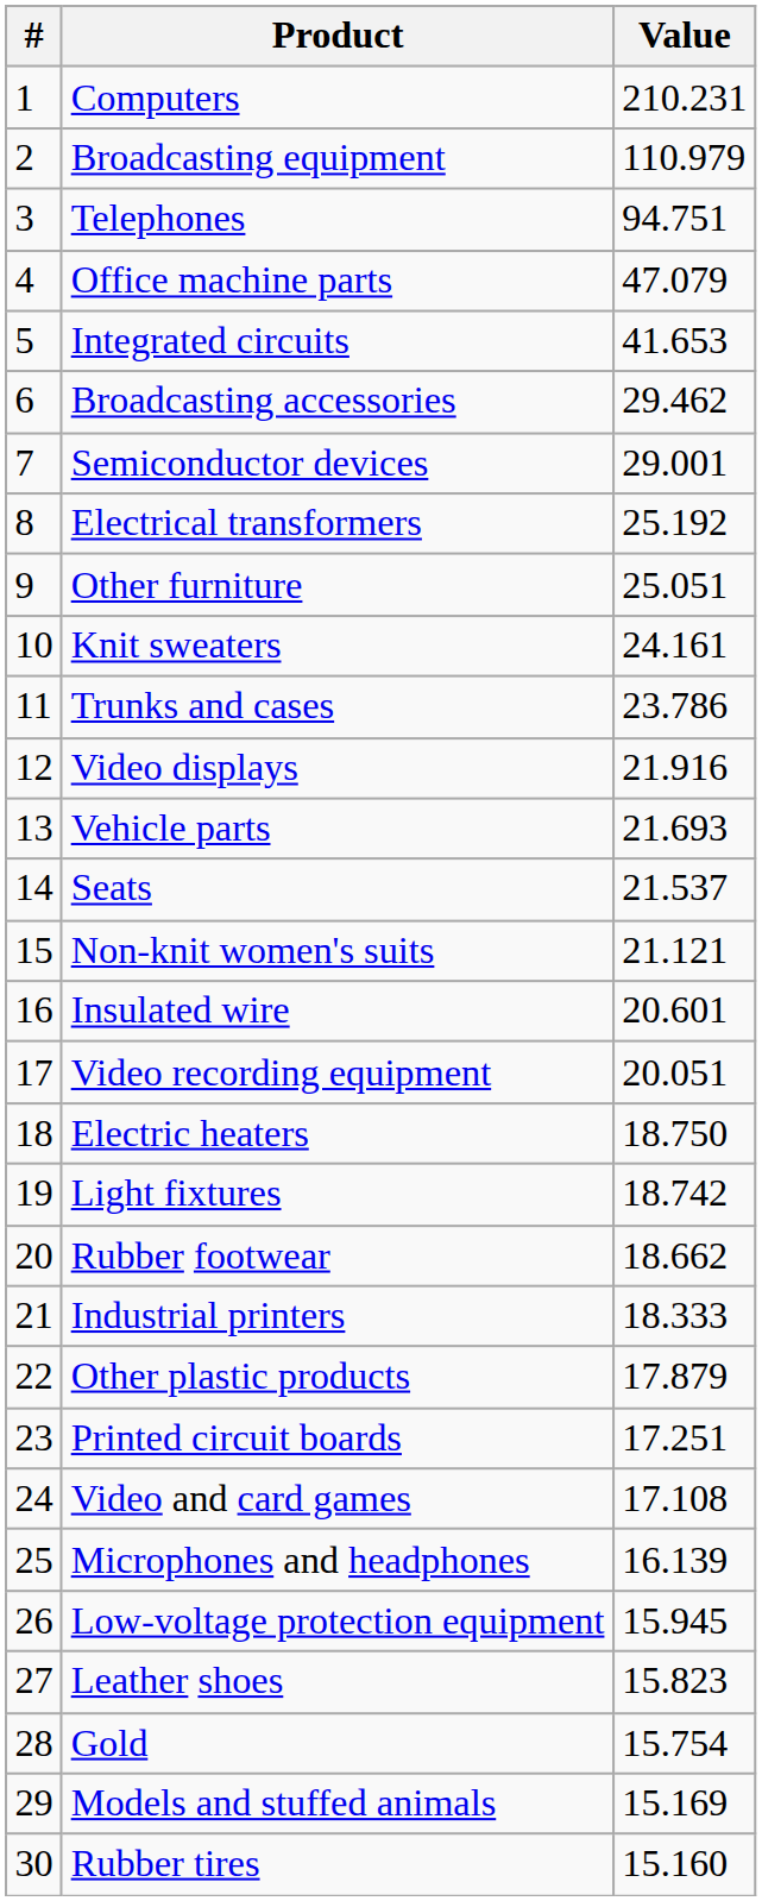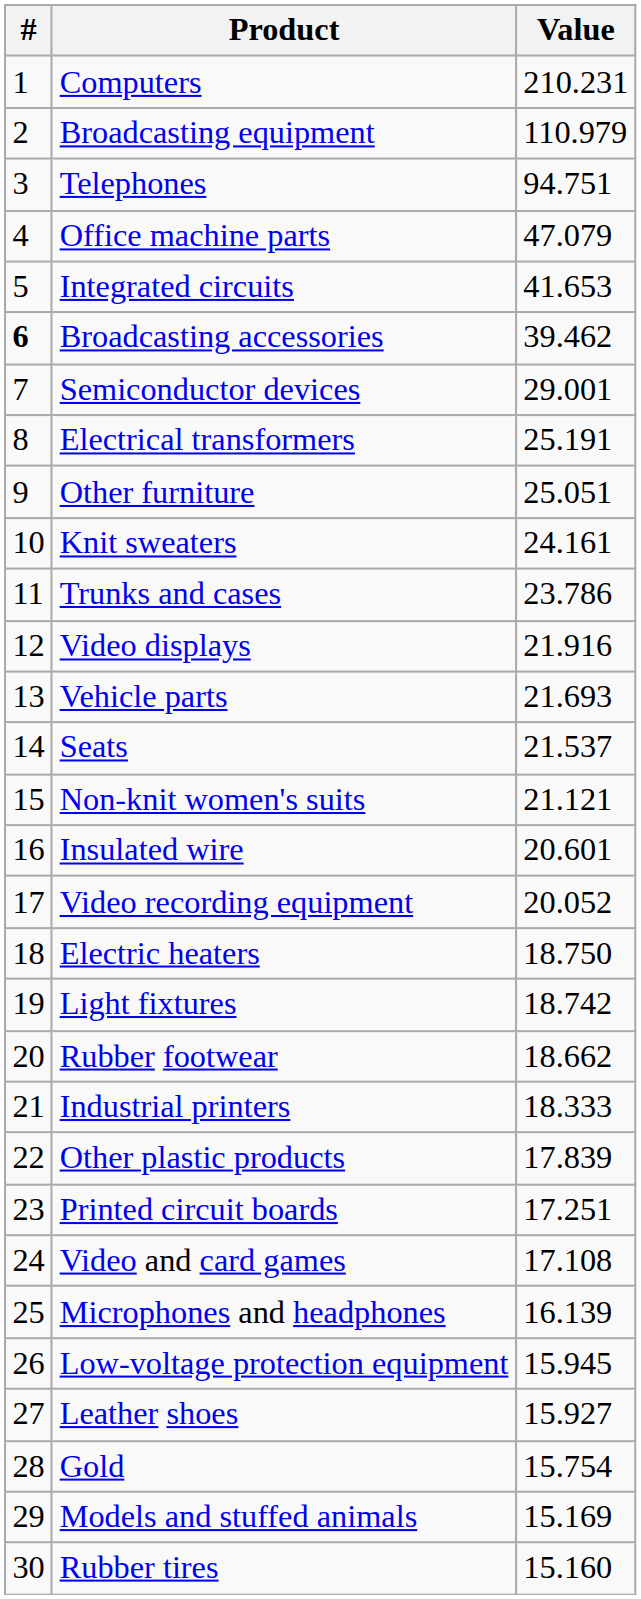Broadcasting accessories | #: normal -> bold
Broadcasting accessories | Value: 29.462 -> 39.462
Electrical transformers | Value: 25.192 -> 25.191
Video recording equipment | Value: 20.051 -> 20.052
Other plastic products | Value: 17.879 -> 17.839
Leather shoes | Value: 15.823 -> 15.927
